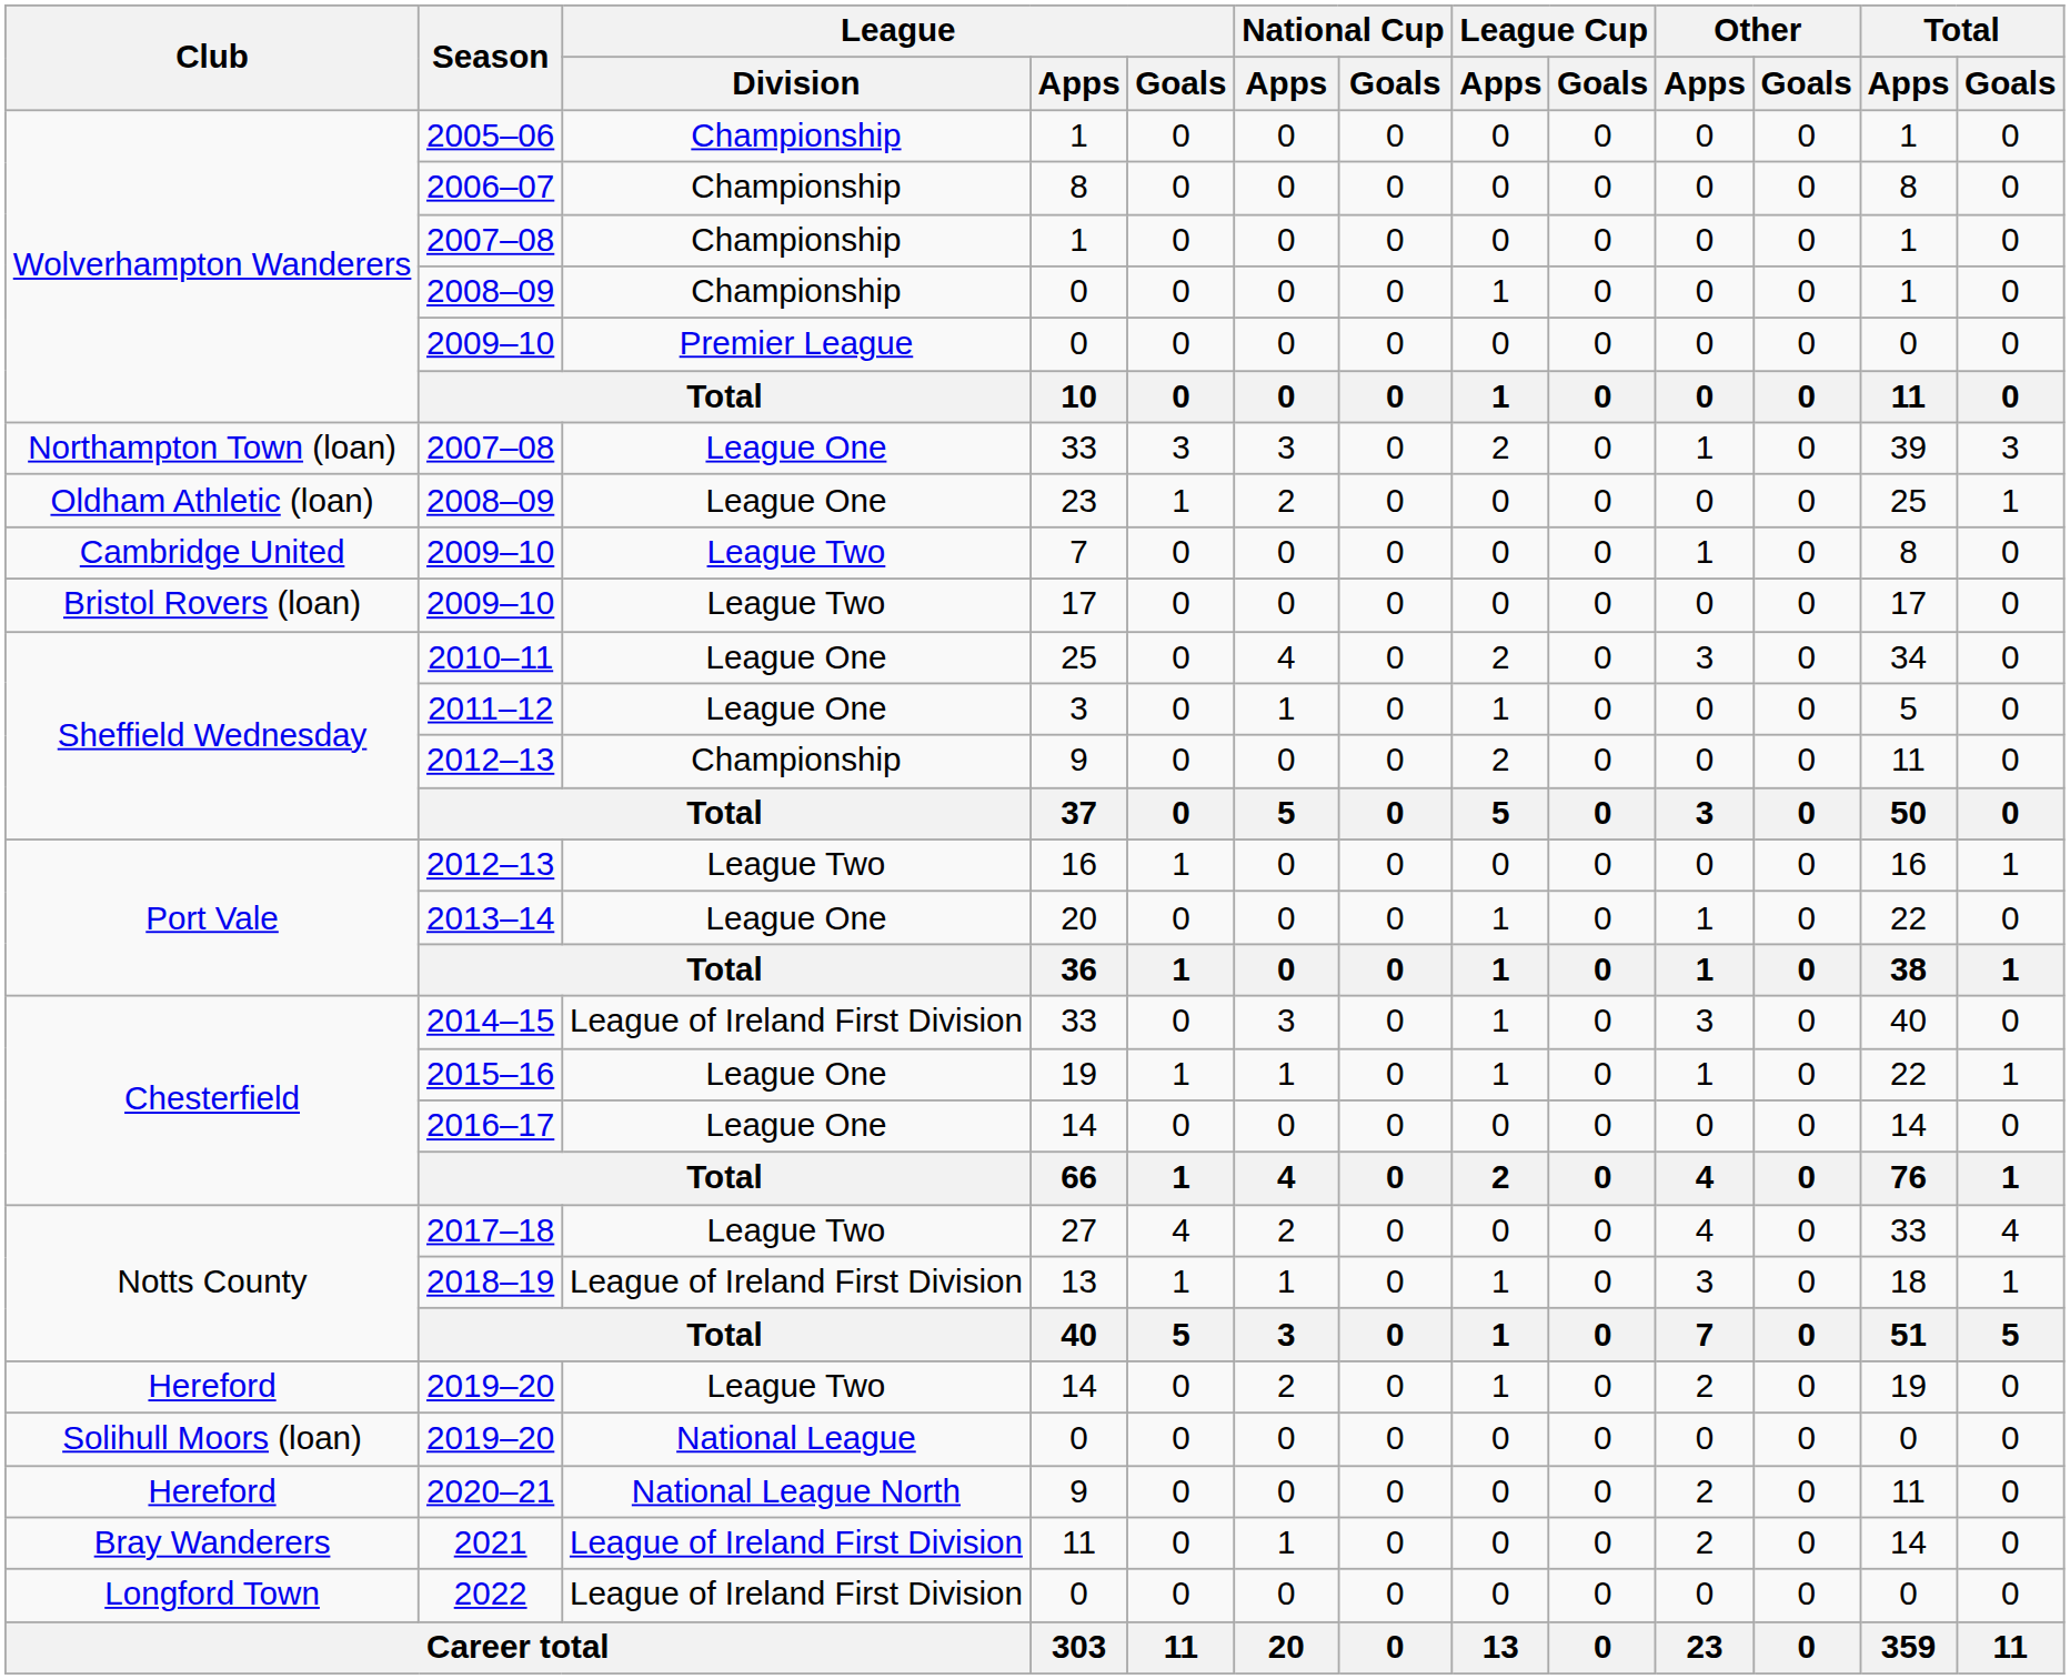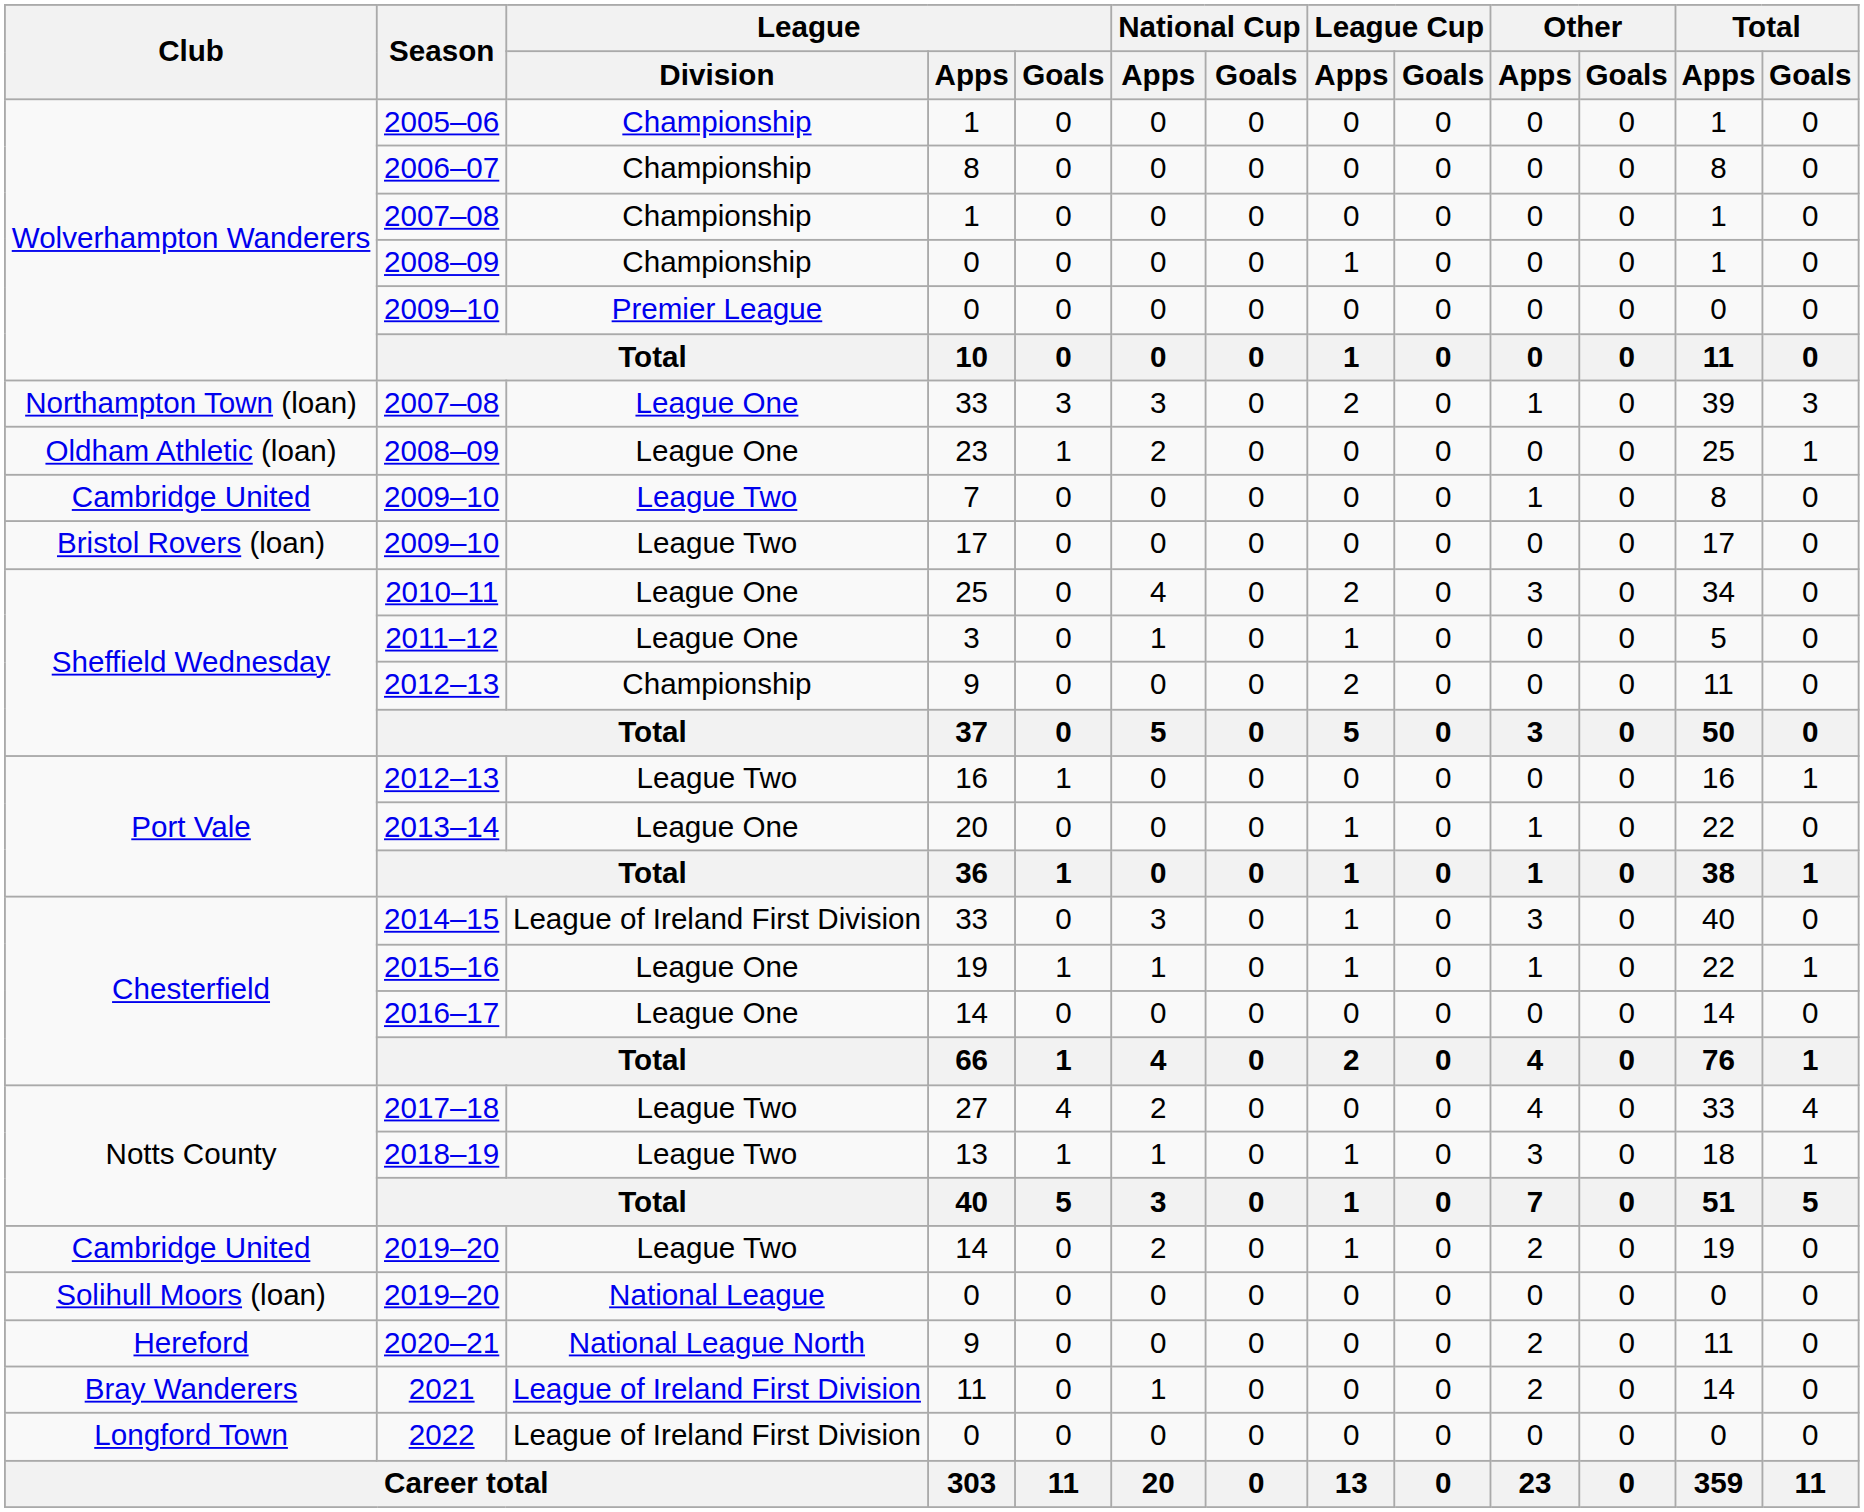2018–19 | League / Division: League of Ireland First Division -> League Two
2019–20 / 14 | Club: Hereford -> Cambridge United
